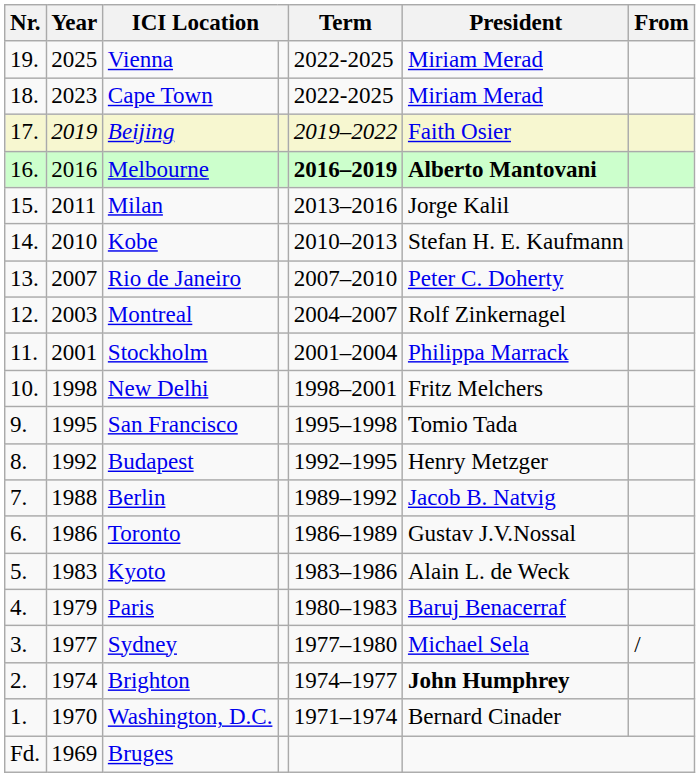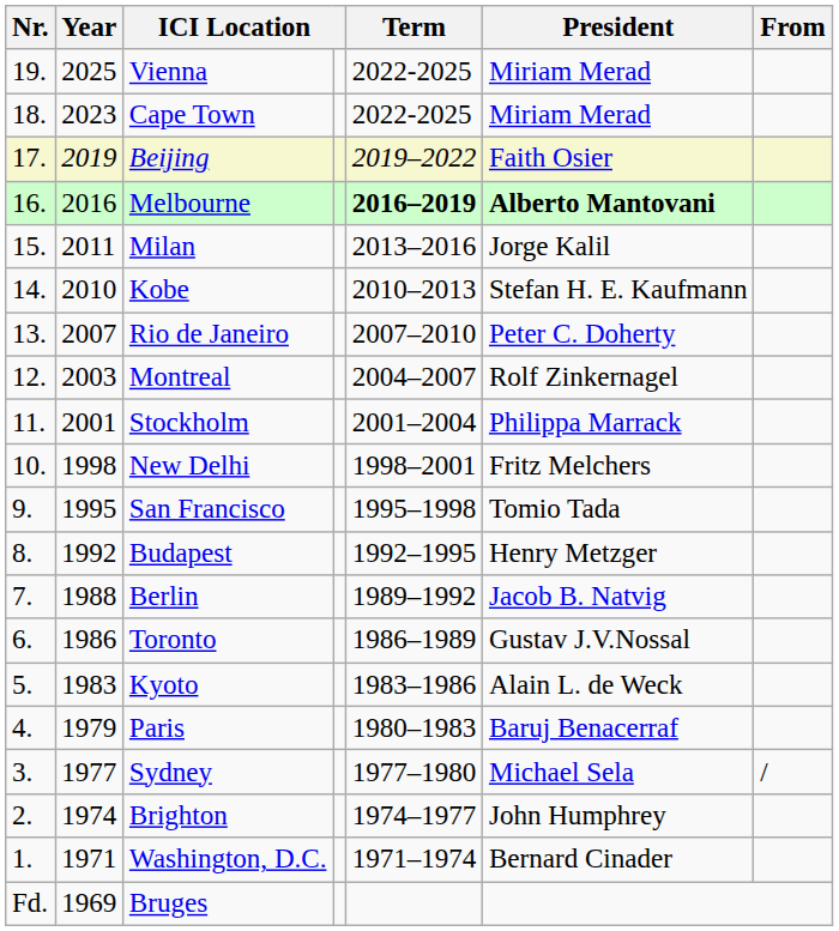Brighton | President: bold -> normal
Washington, D.C. | Year: 1970 -> 1971
